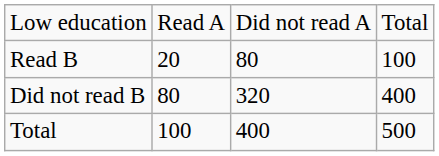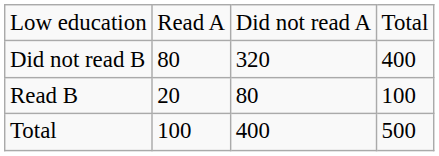rows swapped: Read B <-> Did not read B
